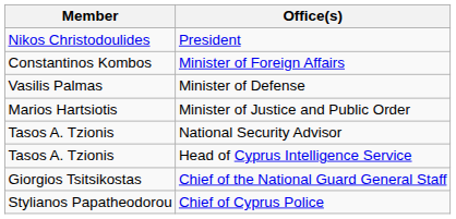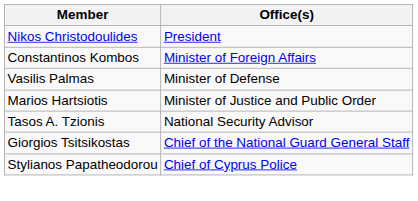- row: Tasos A. Tzionis | Head of Cyprus Intelligence Service
